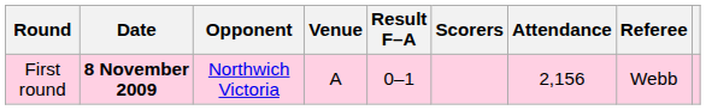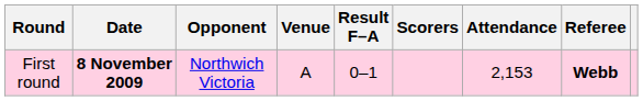First round | Attendance: 2,156 -> 2,153
First round | Referee: normal -> bold
